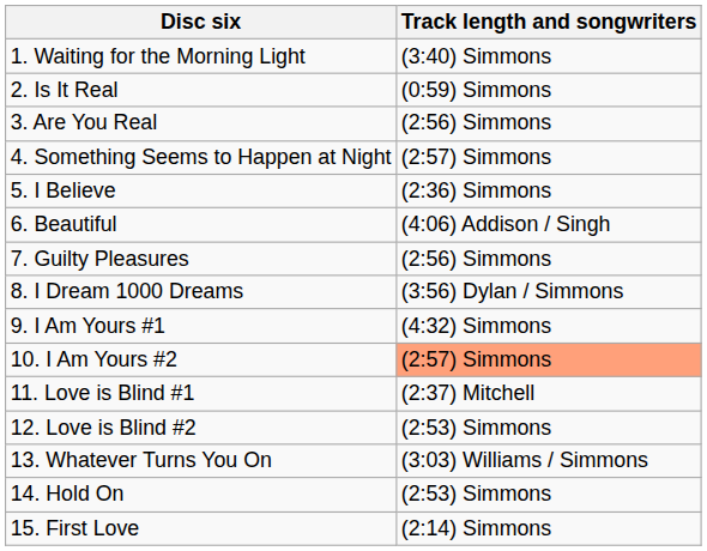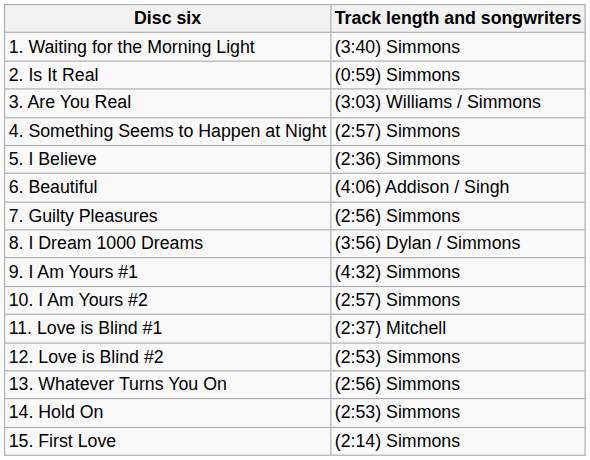3. Are You Real | Track length and songwriters: (2:56) Simmons -> (3:03) Williams / Simmons
10. I Am Yours #2 | Track length and songwriters: lightsalmon background -> no background
13. Whatever Turns You On | Track length and songwriters: (3:03) Williams / Simmons -> (2:56) Simmons
